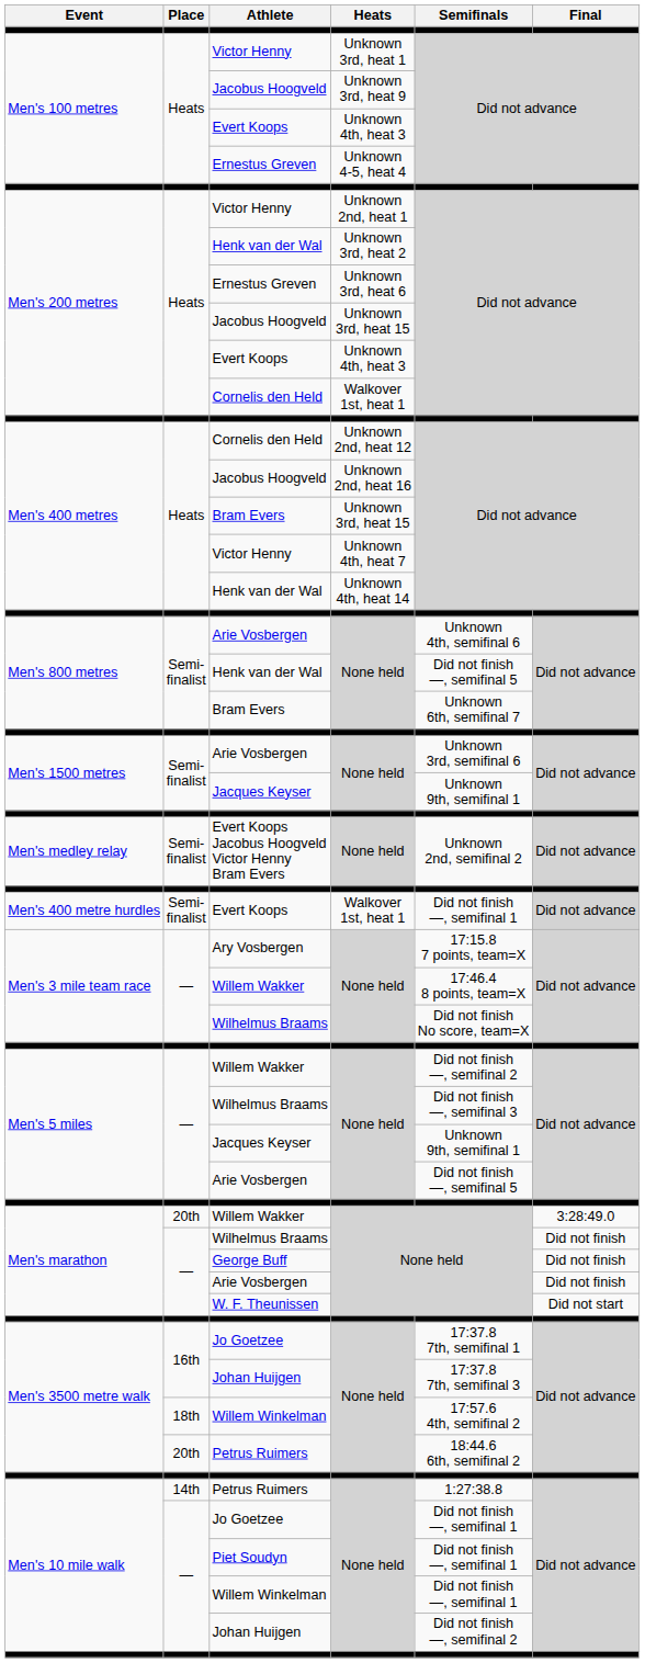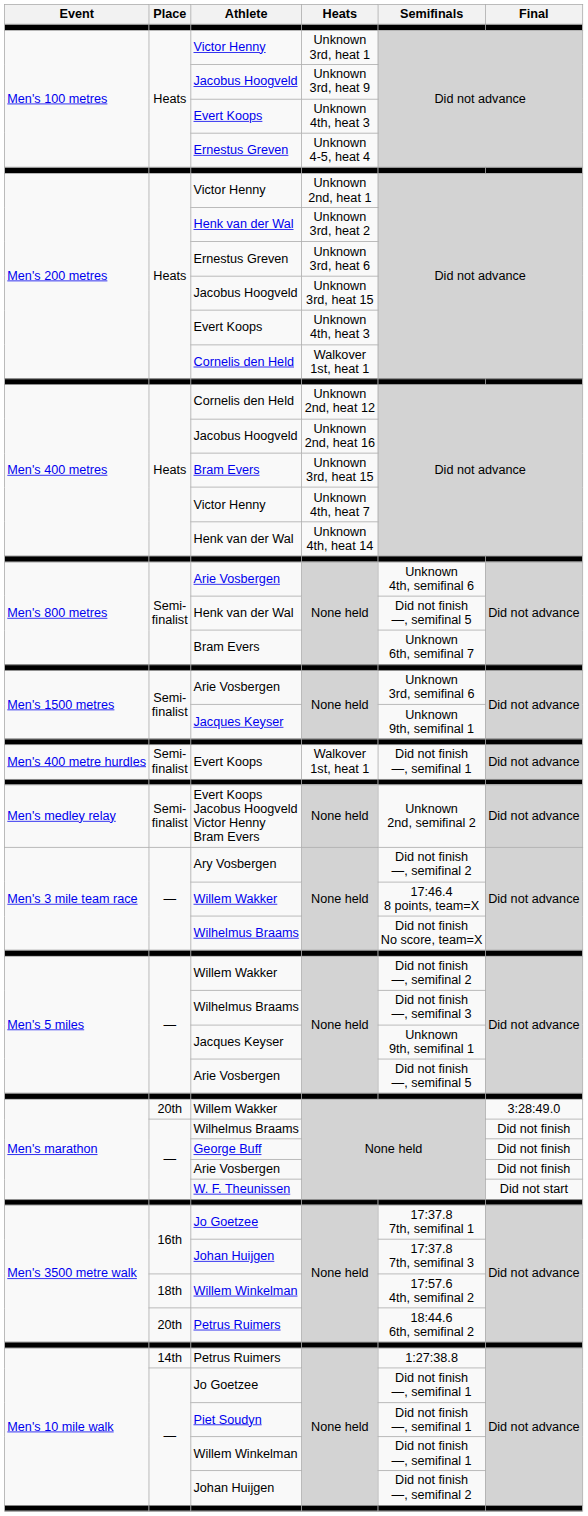rows swapped: Men's 400 metre hurdles / Evert Koops <-> Evert Koops Jacobus Hoogveld Victor Henny Bram Evers
Ary Vosbergen | Semifinals: 17:15.8 7 points, team=X -> Did not finish —, semifinal 2
